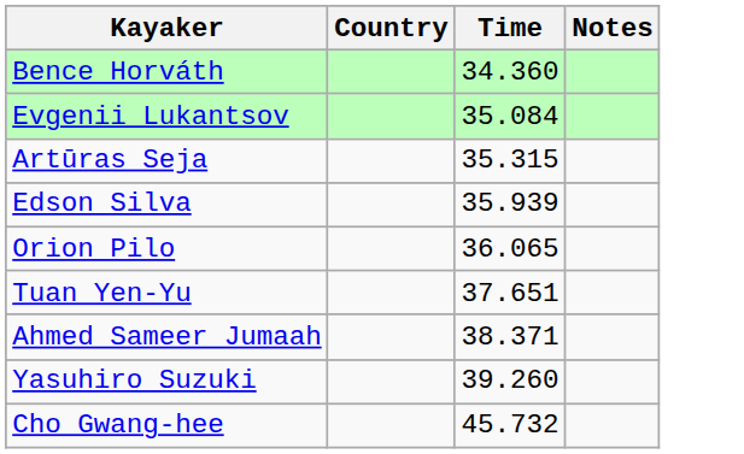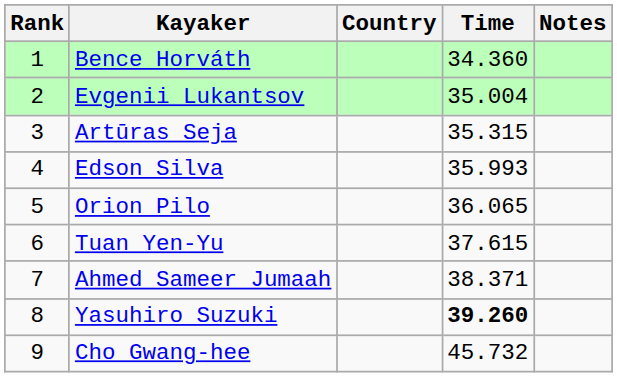+ column: Rank | 1 | 2 | 3 | 4 | 5 | 6 | 7 | 8 | 9
Evgenii Lukantsov | Time: 35.084 -> 35.004
Edson Silva | Time: 35.939 -> 35.993
Tuan Yen-Yu | Time: 37.651 -> 37.615
Yasuhiro Suzuki | Time: normal -> bold
